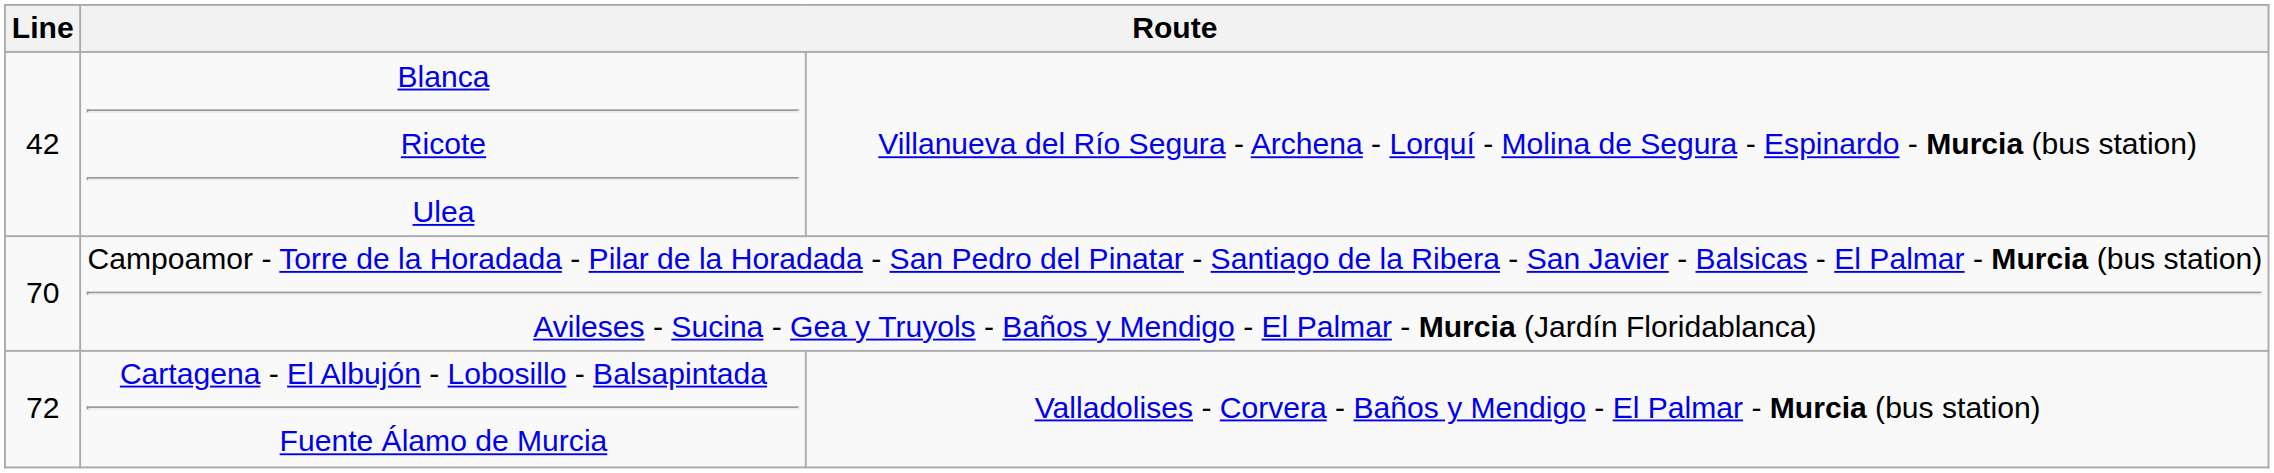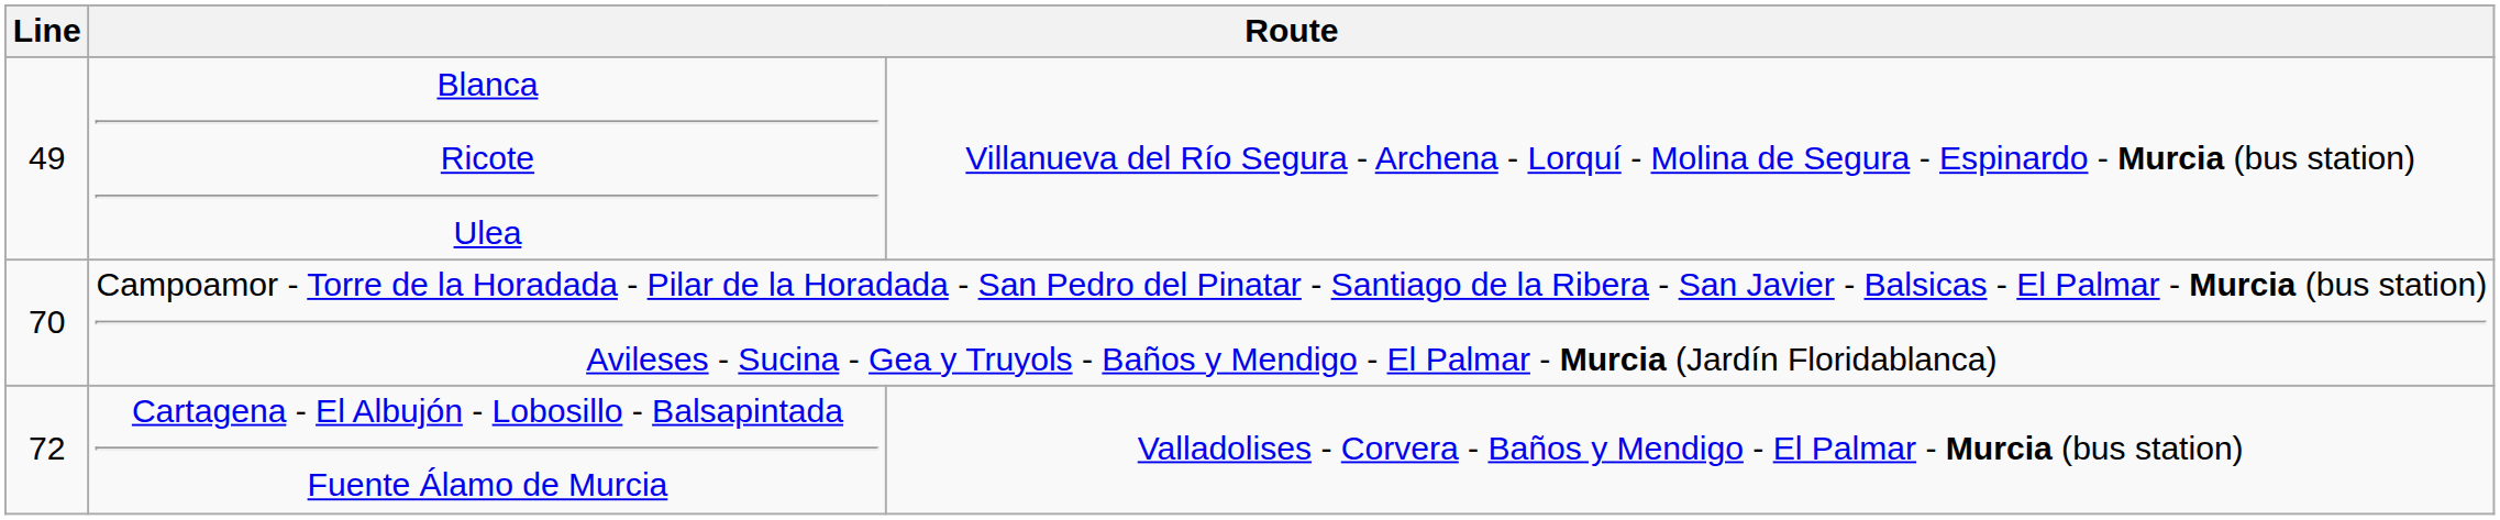Blanca Ricote Ulea | Line: 42 -> 49
